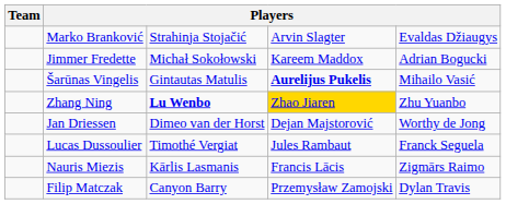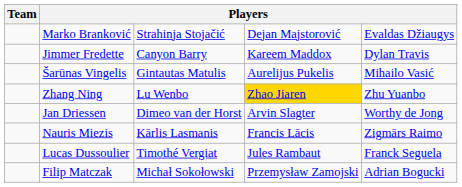Marko Branković | column 4: Arvin Slagter -> Dejan Majstorović
Jimmer Fredette | column 3: Michał Sokołowski -> Canyon Barry
Jimmer Fredette | column 5: Adrian Bogucki -> Dylan Travis
Šarūnas Vingelis | column 4: bold -> normal
Zhang Ning | column 3: bold -> normal
Jan Driessen | column 4: Dejan Majstorović -> Arvin Slagter
rows swapped: Lucas Dussoulier <-> Nauris Miezis
Filip Matczak | column 3: Canyon Barry -> Michał Sokołowski
Filip Matczak | column 5: Dylan Travis -> Adrian Bogucki
